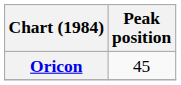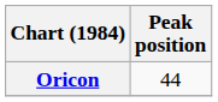Oricon | Peak position: 45 -> 44
